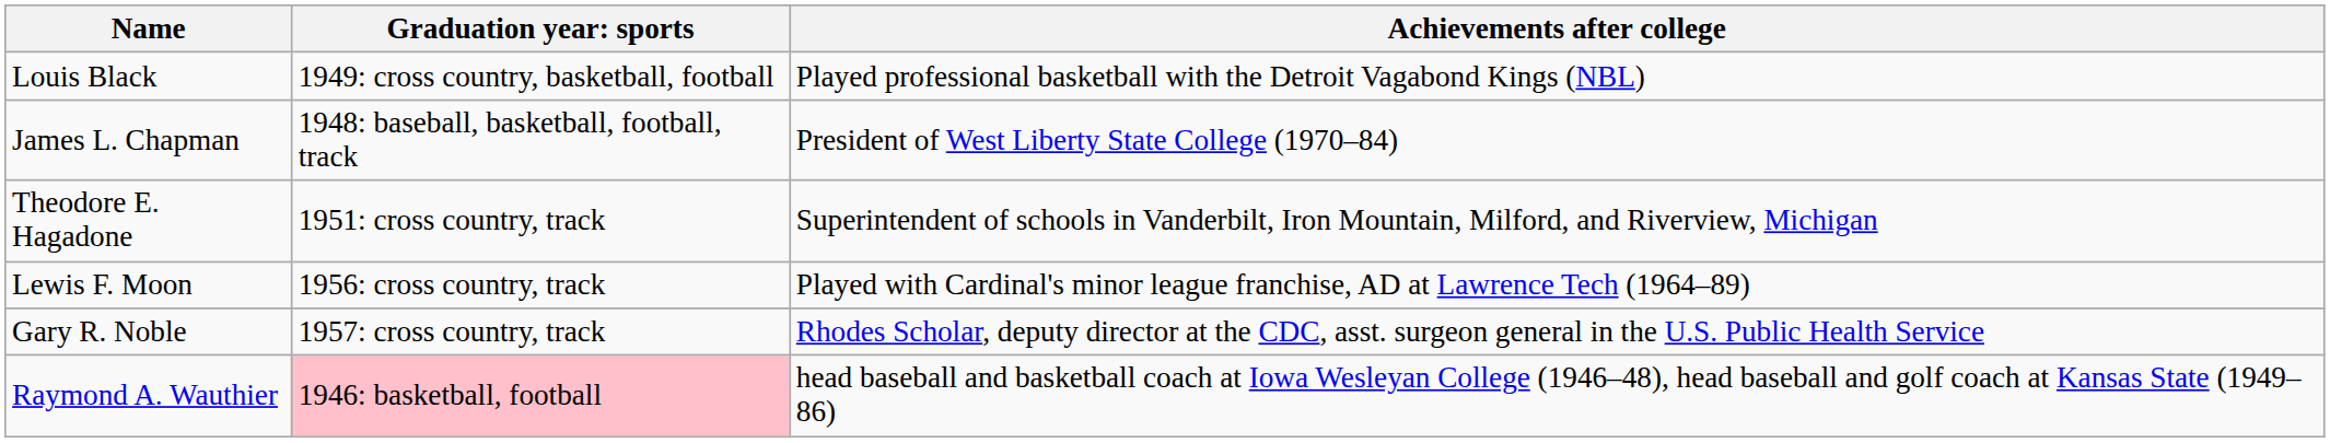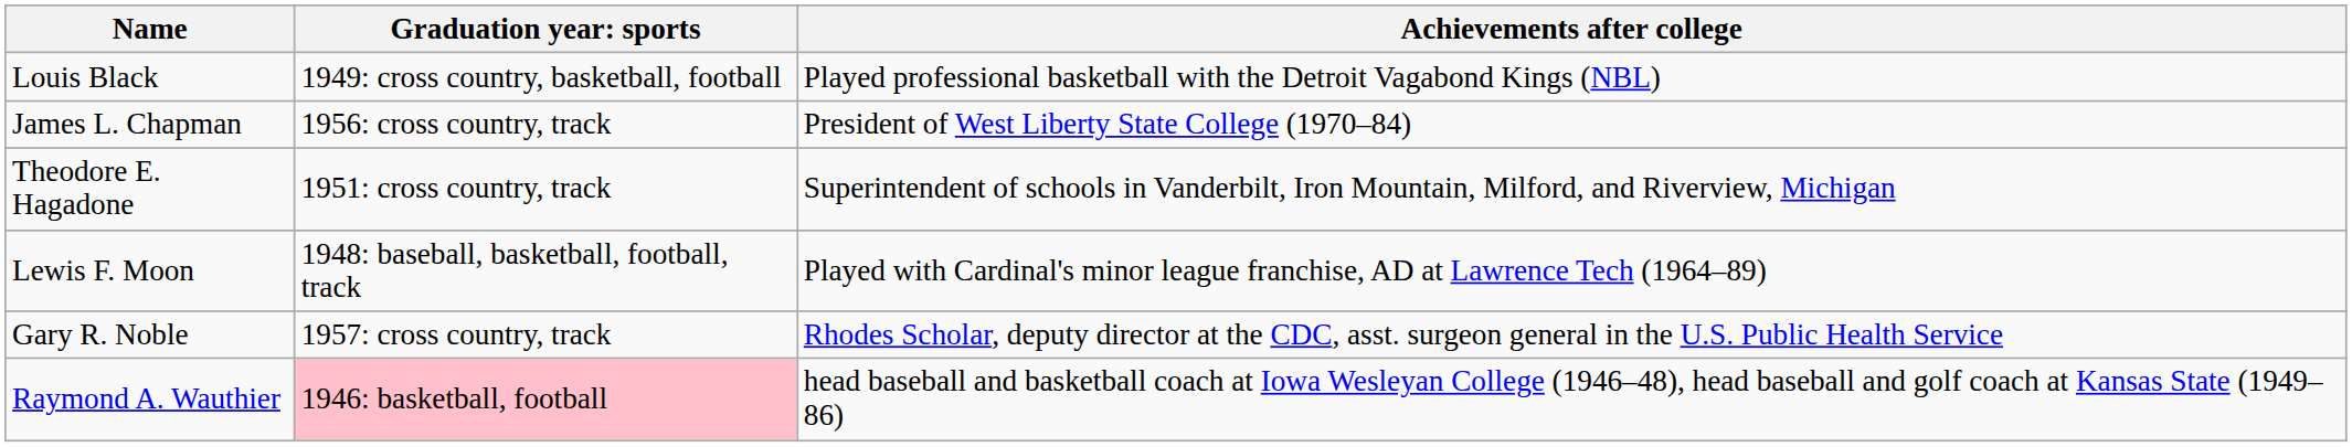James L. Chapman | column 2: 1948: baseball, basketball, football, track -> 1956: cross country, track
Lewis F. Moon | column 2: 1956: cross country, track -> 1948: baseball, basketball, football, track
